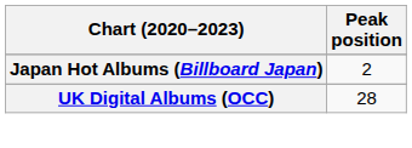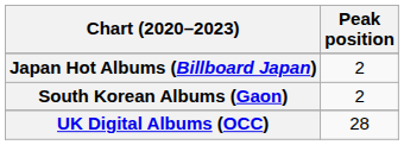+ row: South Korean Albums (Gaon) | 2
